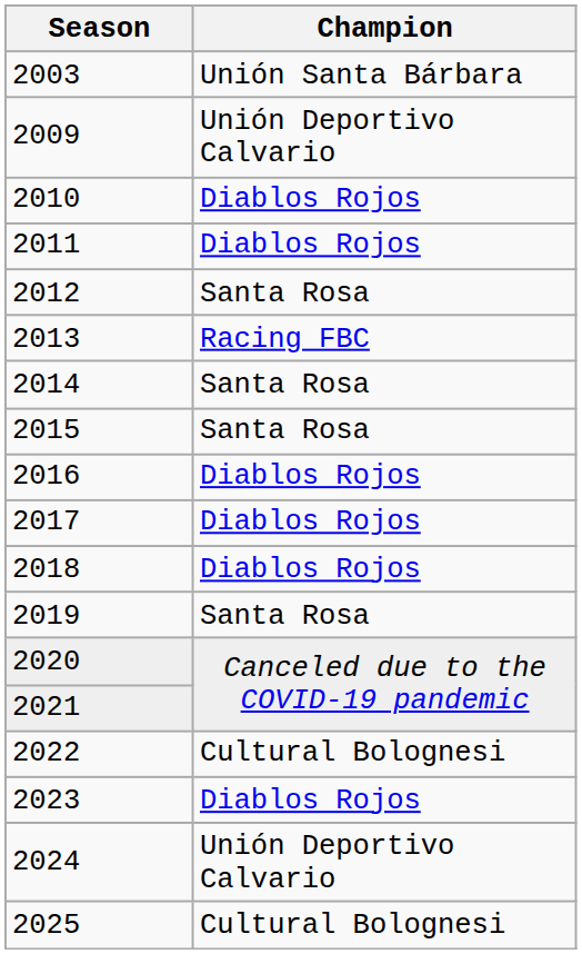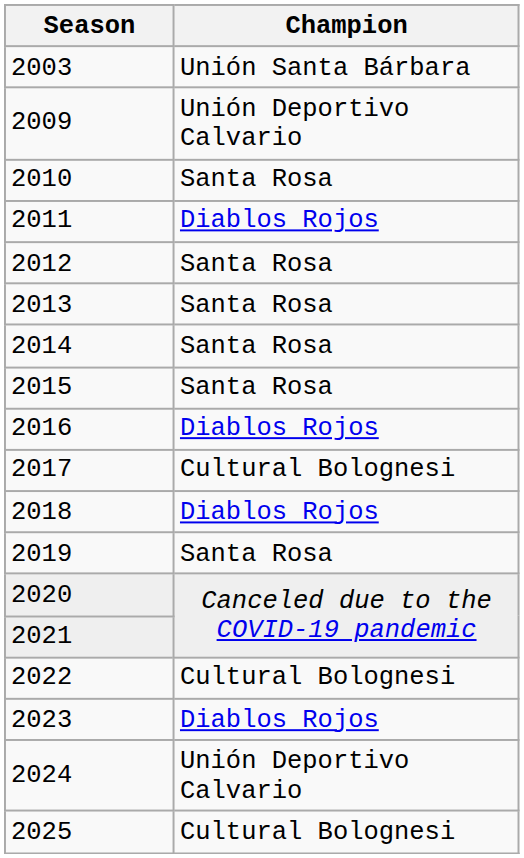2010 | Champion: Diablos Rojos -> Santa Rosa
2013 | Champion: Racing FBC -> Santa Rosa
2017 | Champion: Diablos Rojos -> Cultural Bolognesi
